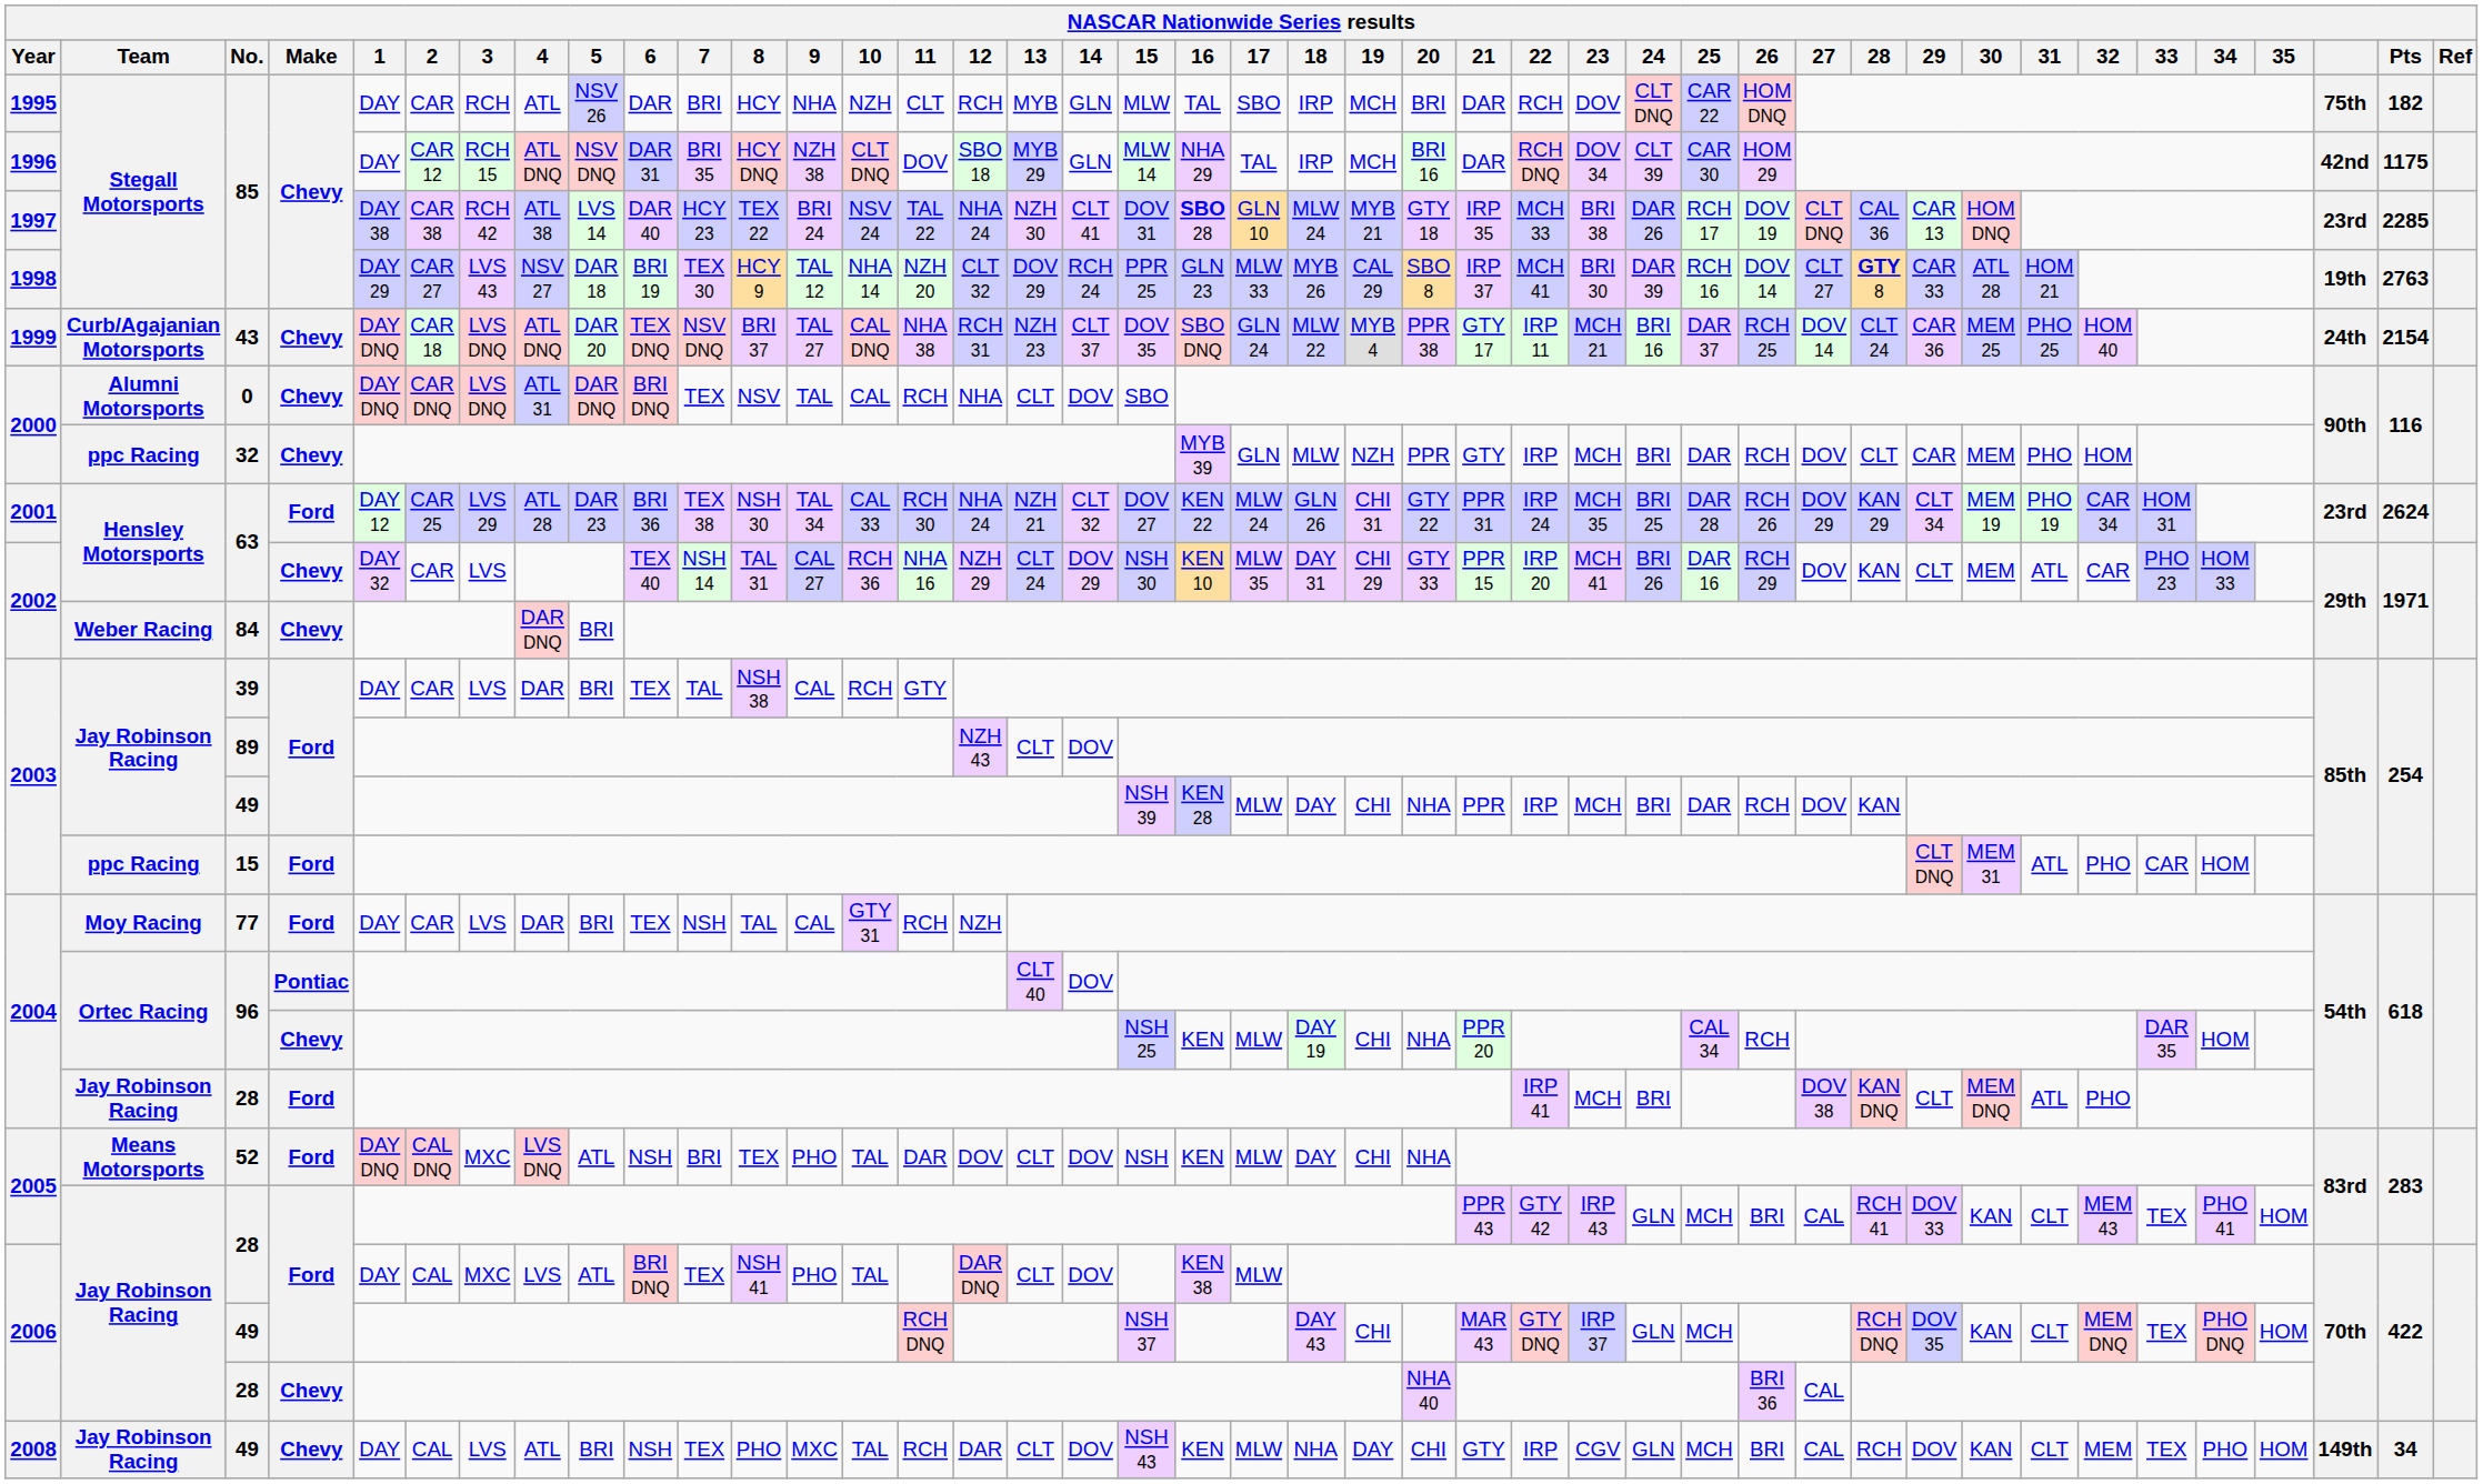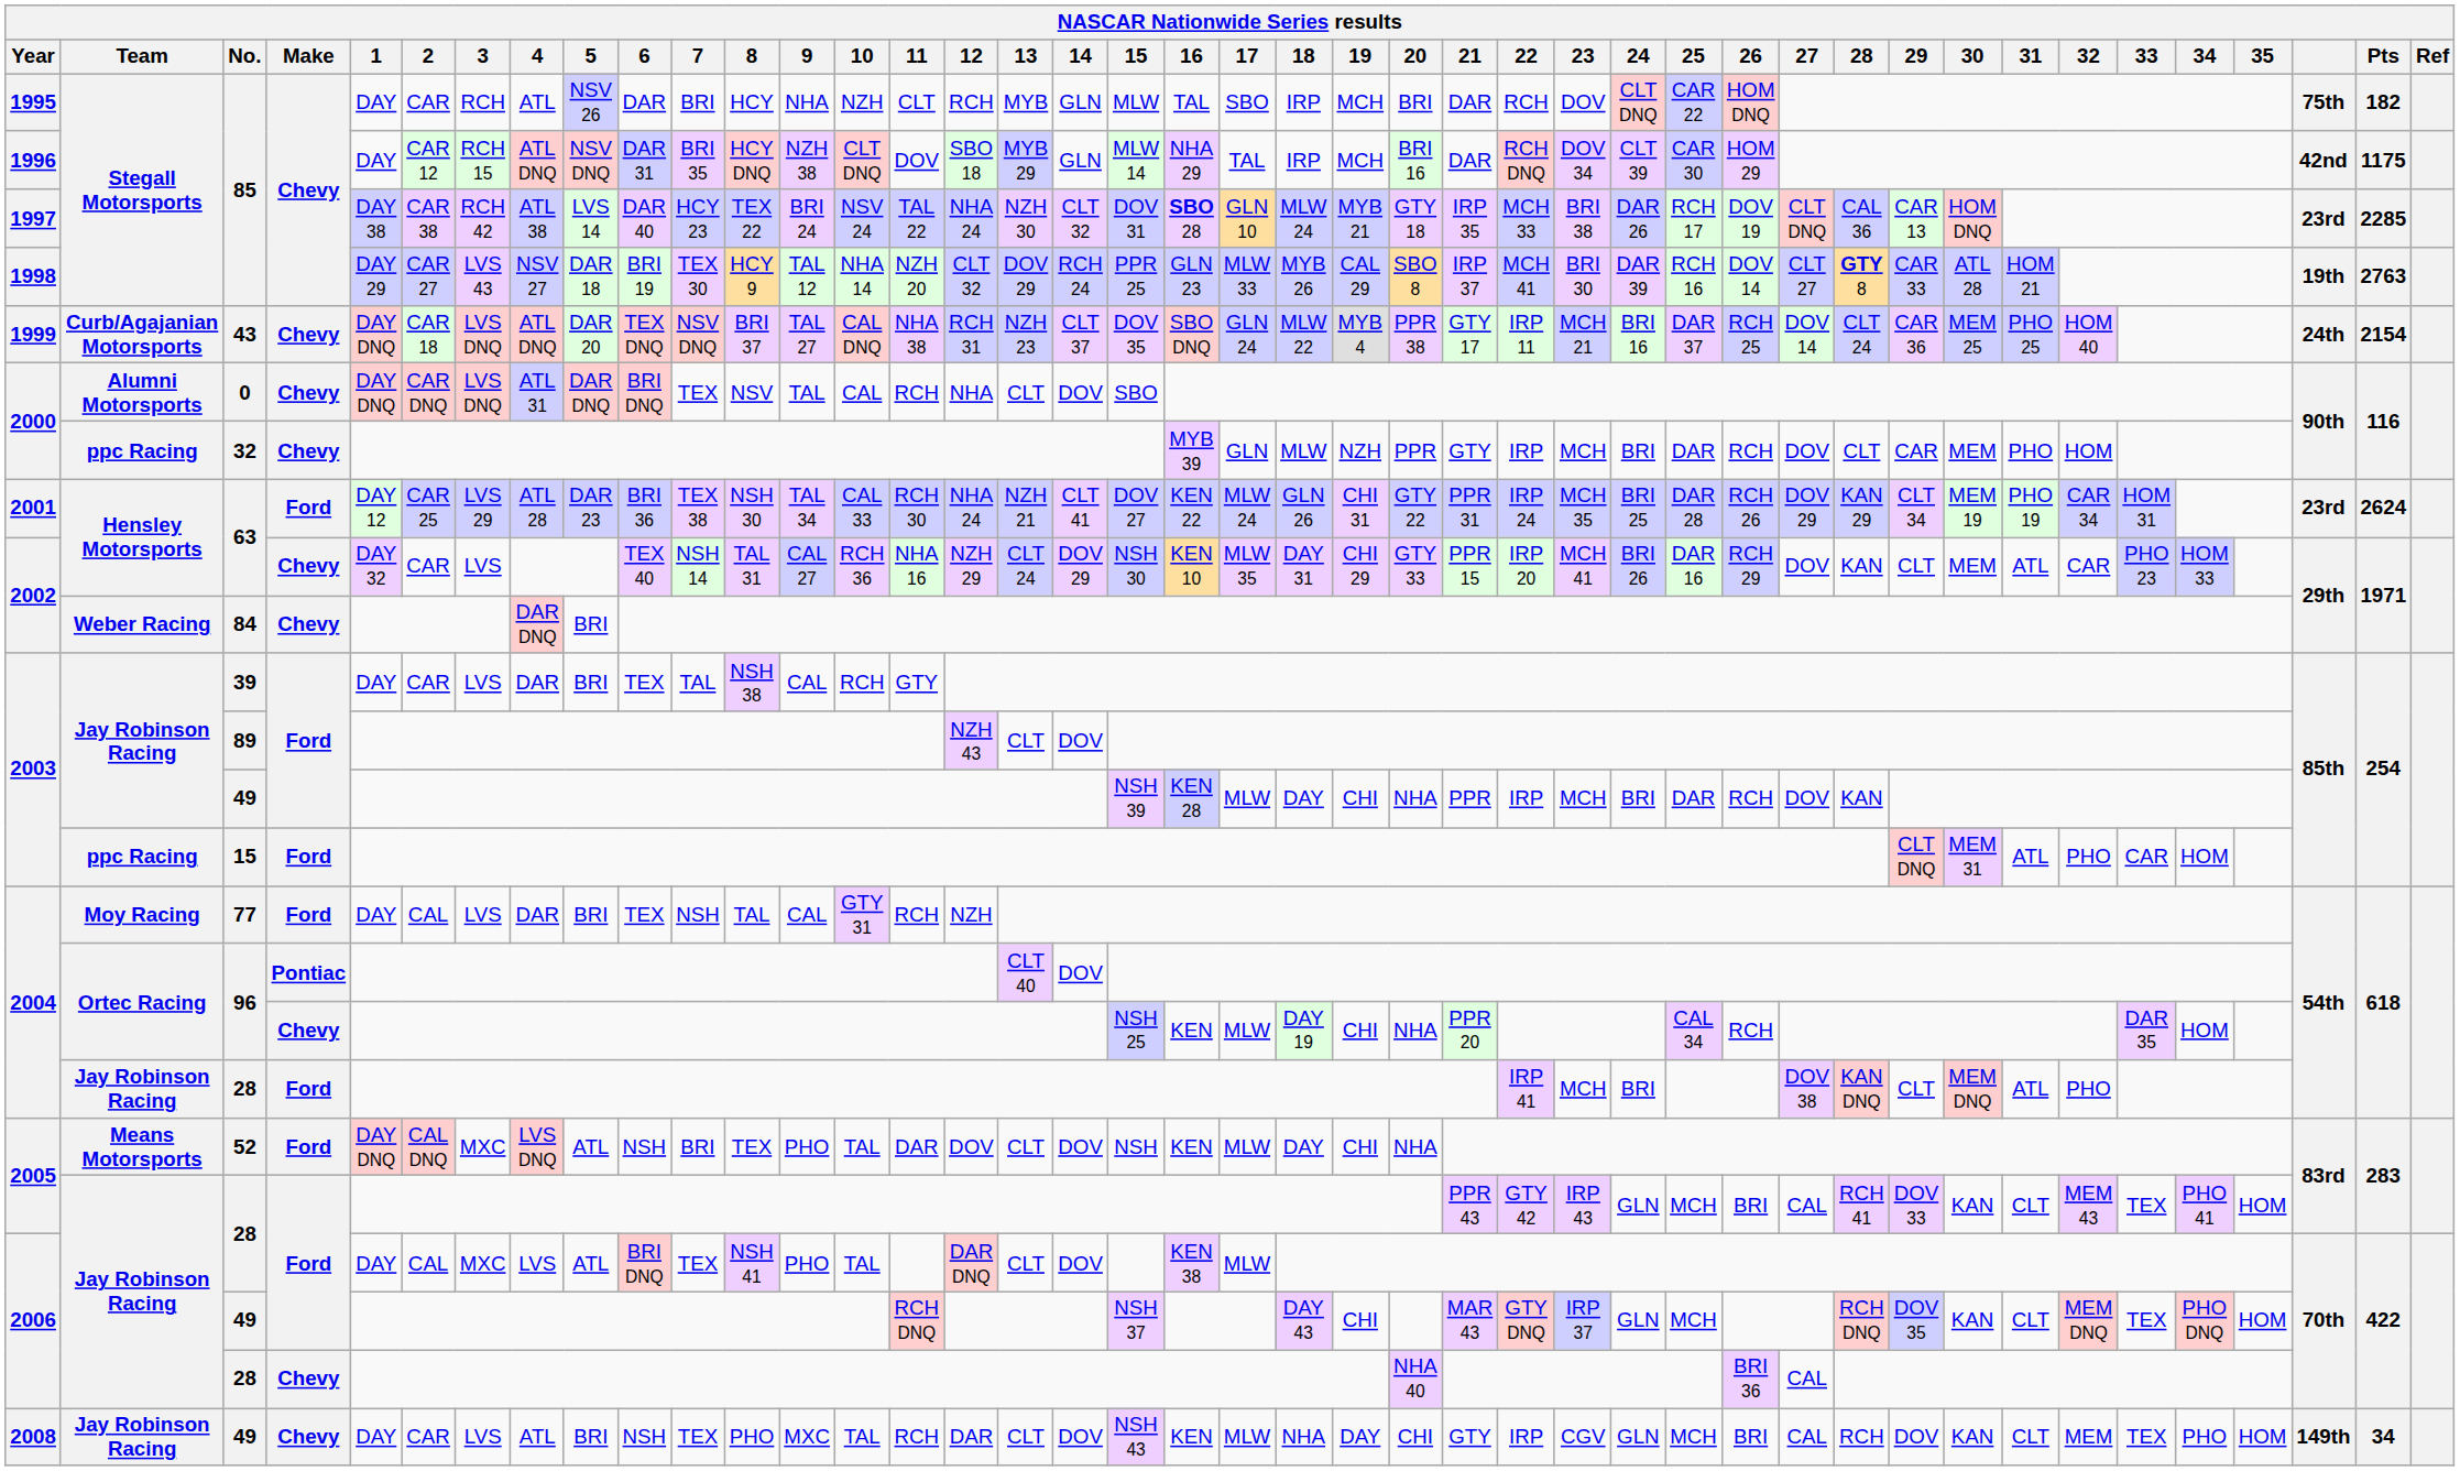1997 / 85 | 14: CLT 41 -> CLT 32
2001 / 63 | 14: CLT 32 -> CLT 41
77 | 2: CAR -> CAL
2008 / 49 | 2: CAL -> CAR
